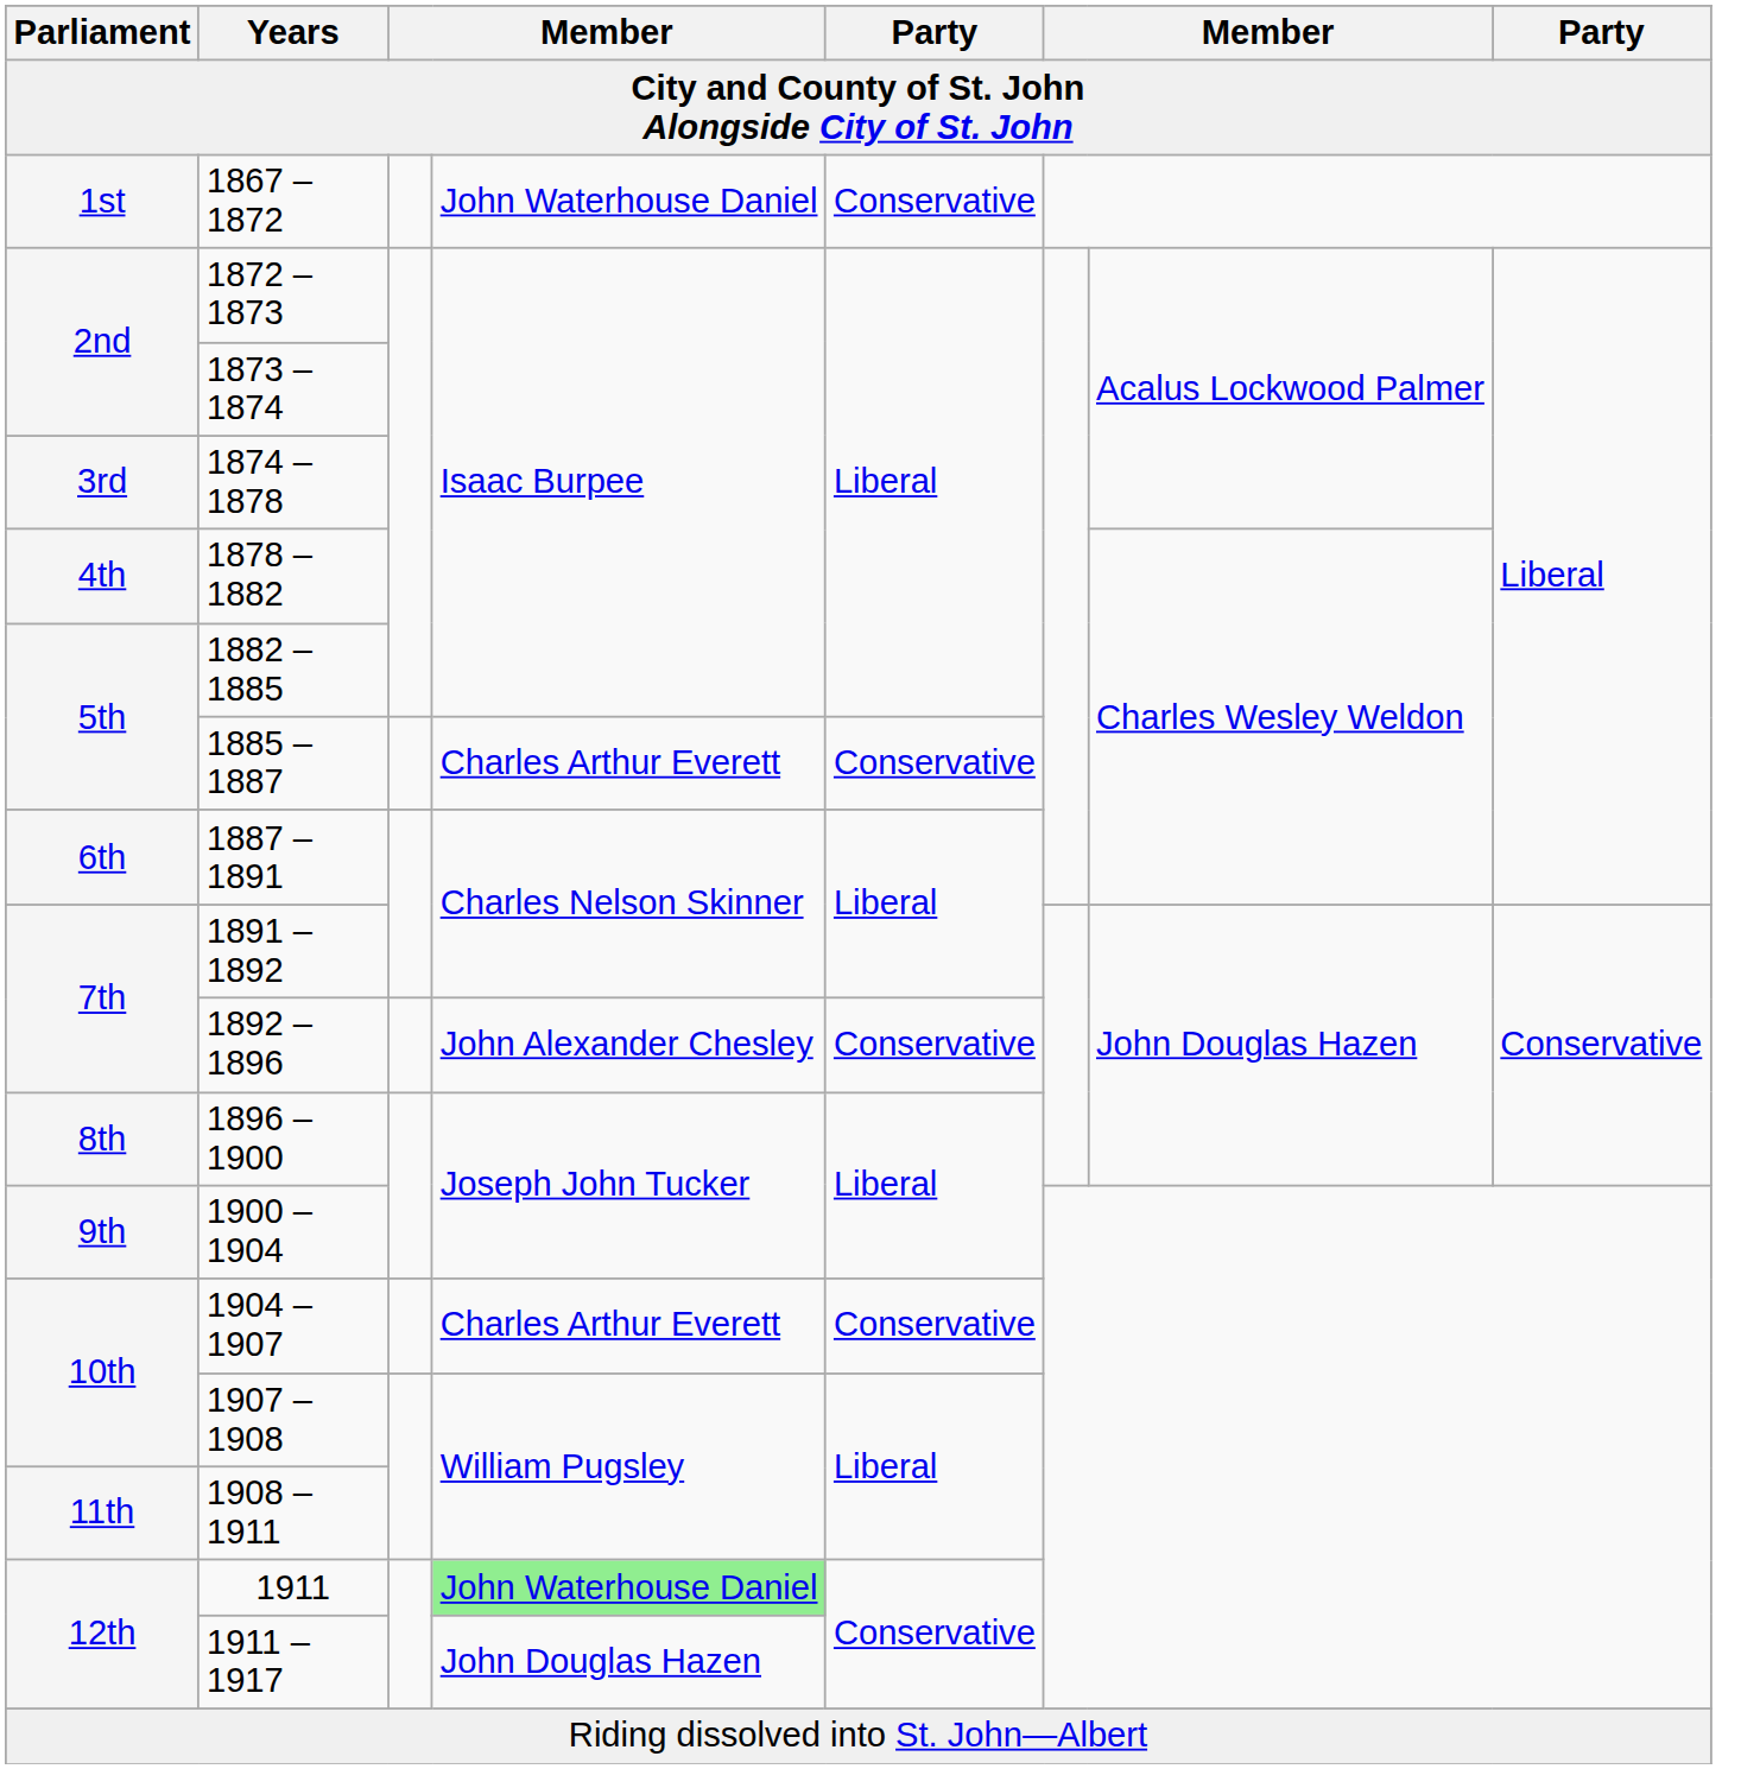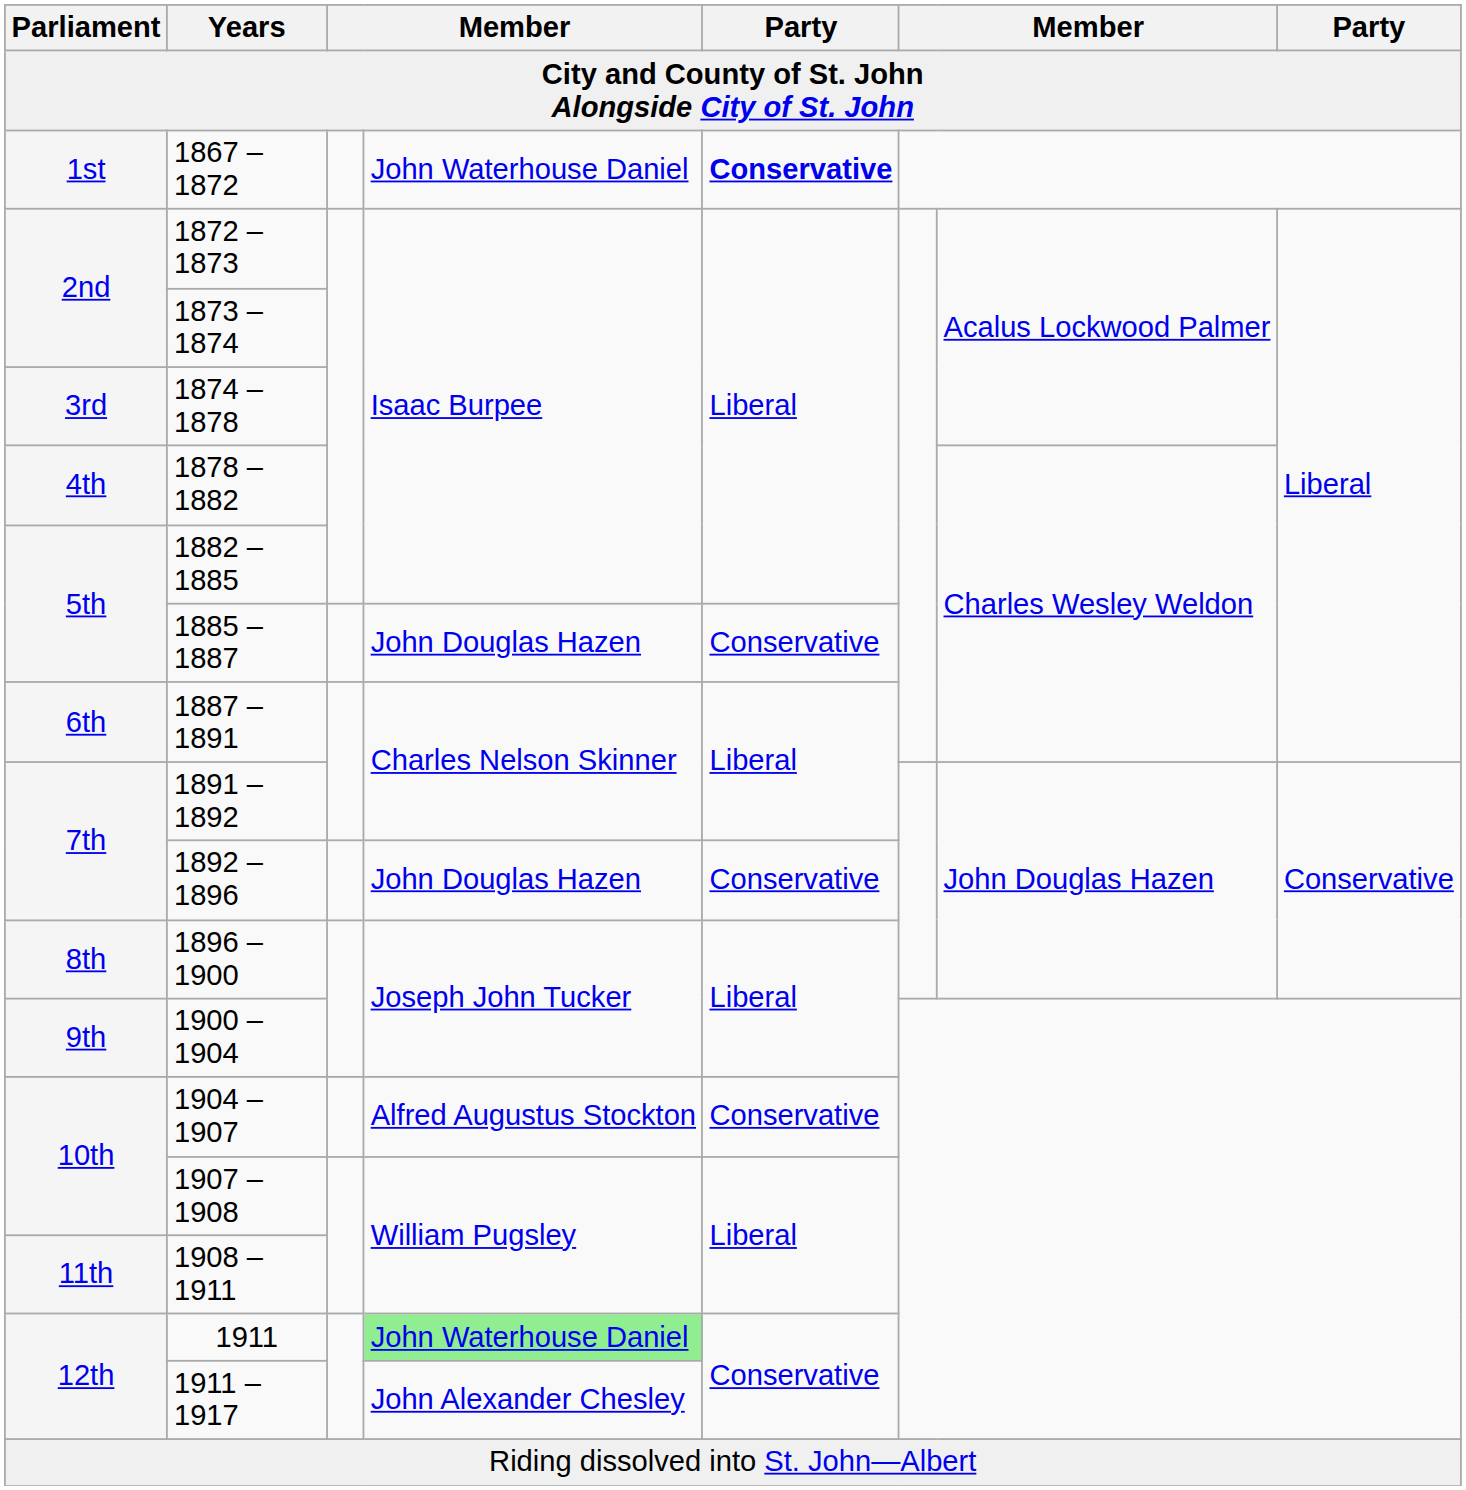1867 – 1872 | column 5: normal -> bold
1885 – 1887 | column 4: Charles Arthur Everett -> John Douglas Hazen
1892 – 1896 | column 4: John Alexander Chesley -> John Douglas Hazen
1904 – 1907 | column 4: Charles Arthur Everett -> Alfred Augustus Stockton
1911 – 1917 | column 4: John Douglas Hazen -> John Alexander Chesley
